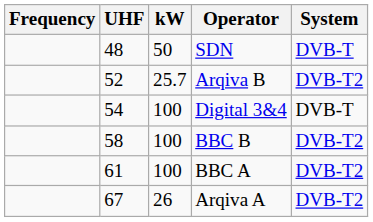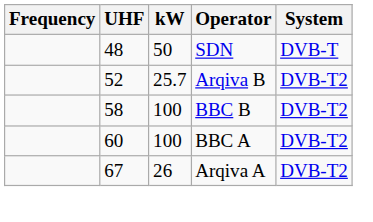- row: 54 | 100 | Digital 3&4 | DVB-T
BBC A | UHF: 61 -> 60
